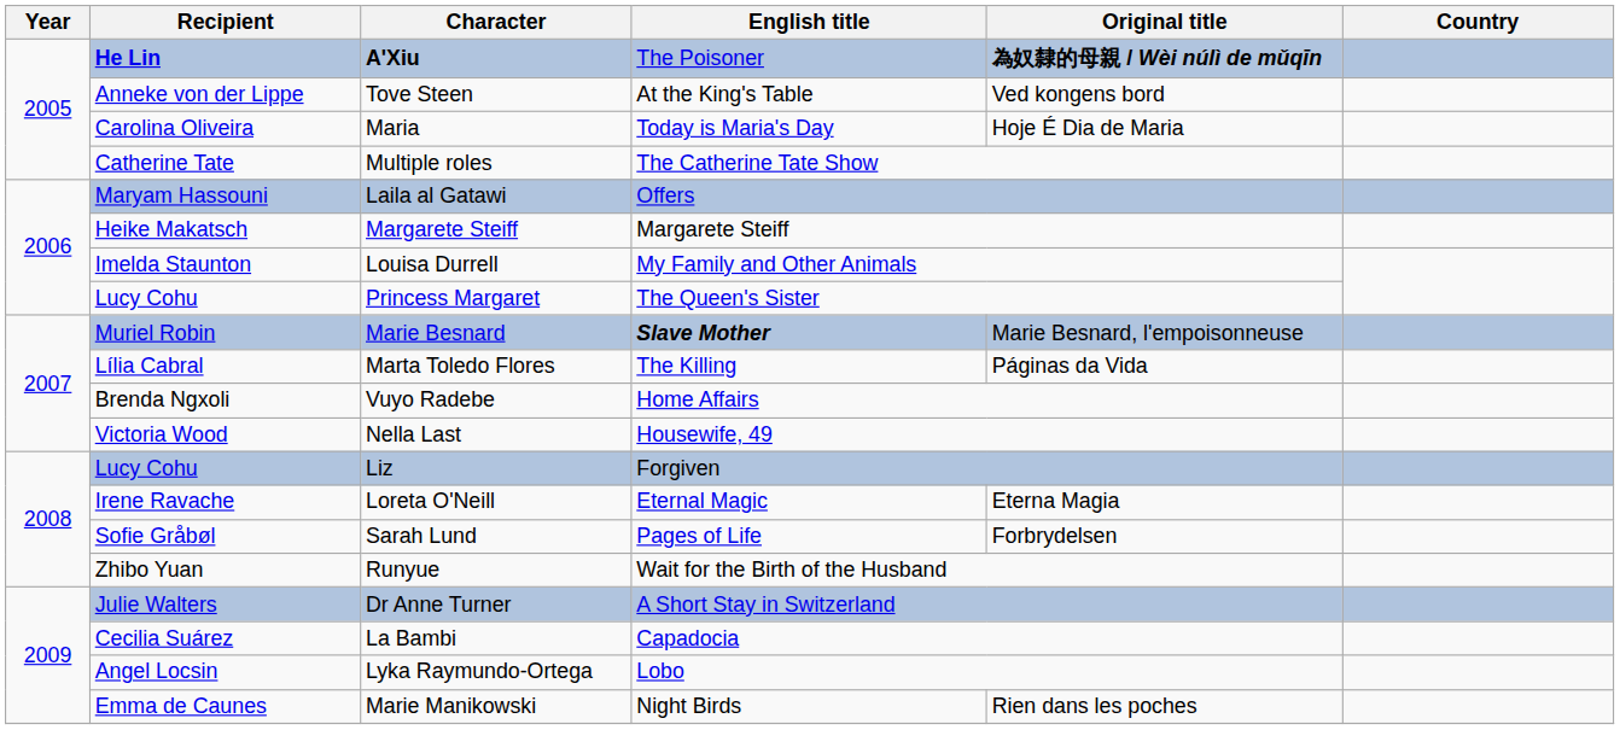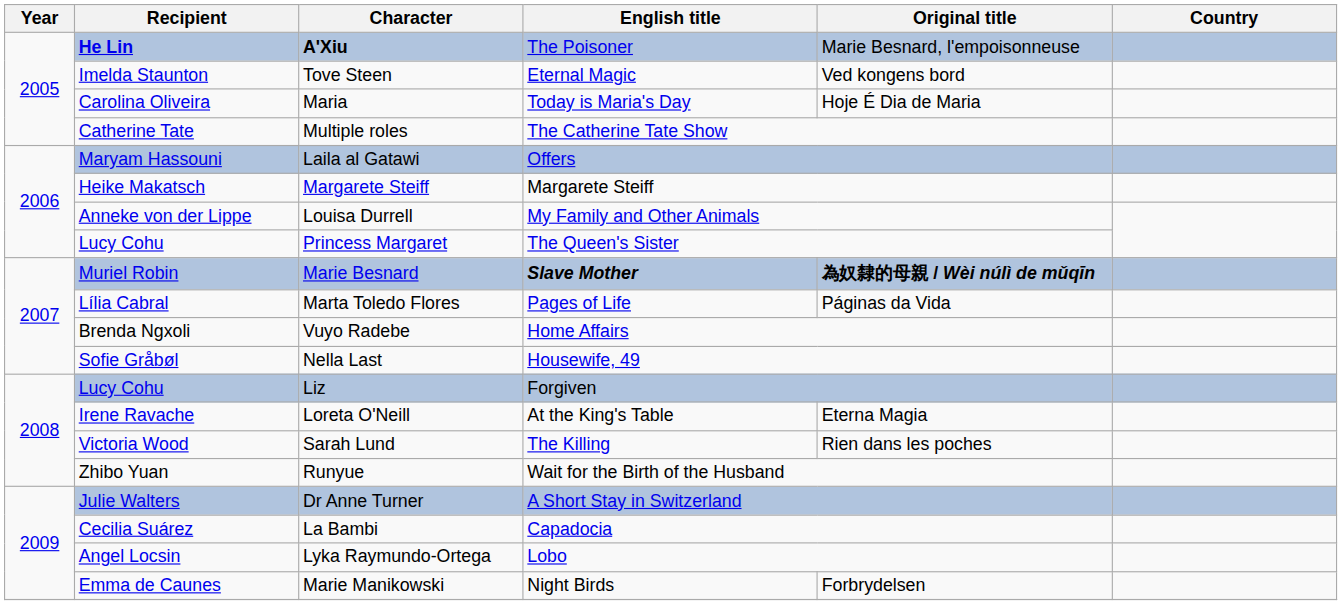A'Xiu | Original title: 為奴隸的母親 / Wèi núlì de mǔqīn -> Marie Besnard, l'empoisonneuse
Tove Steen | Recipient: Anneke von der Lippe -> Imelda Staunton
Tove Steen | English title: At the King's Table -> Eternal Magic
Louisa Durrell | Recipient: Imelda Staunton -> Anneke von der Lippe
Marie Besnard | Original title: Marie Besnard, l'empoisonneuse -> 為奴隸的母親 / Wèi núlì de mǔqīn
Marta Toledo Flores | English title: The Killing -> Pages of Life
Nella Last | Recipient: Victoria Wood -> Sofie Gråbøl
Loreta O'Neill | English title: Eternal Magic -> At the King's Table
Sarah Lund | Recipient: Sofie Gråbøl -> Victoria Wood
Sarah Lund | English title: Pages of Life -> The Killing
Sarah Lund | Original title: Forbrydelsen -> Rien dans les poches
Marie Manikowski | Original title: Rien dans les poches -> Forbrydelsen
